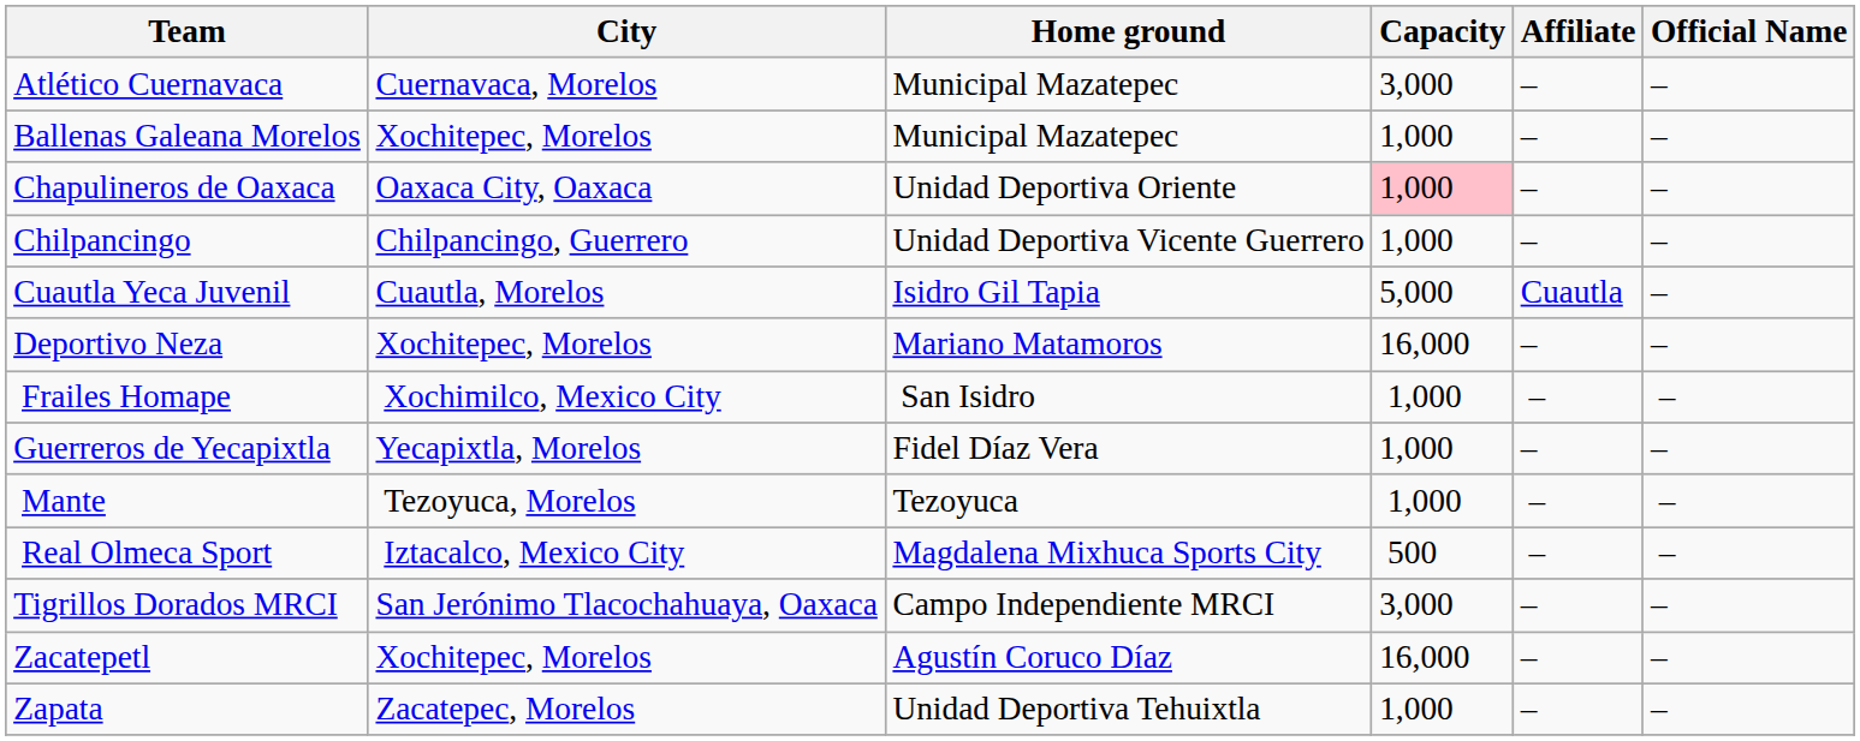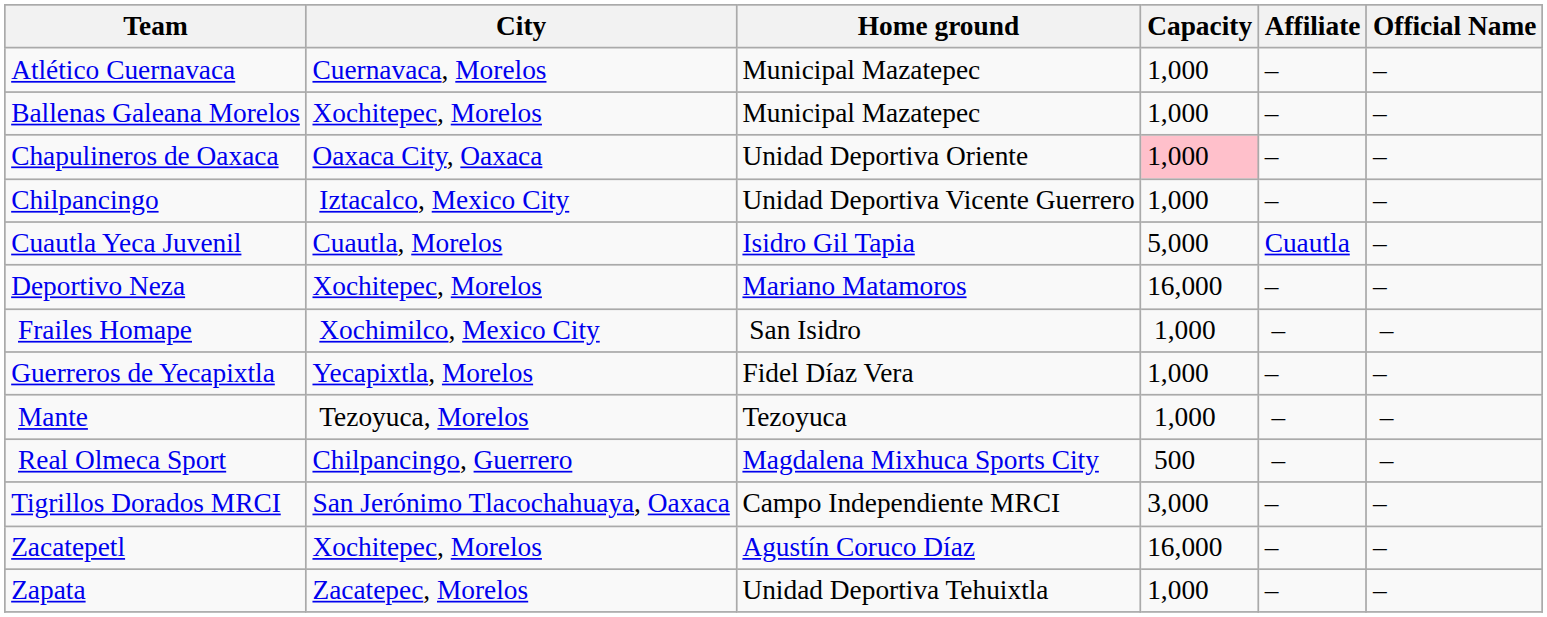Atlético Cuernavaca | Capacity: 3,000 -> 1,000
Chilpancingo | City: Chilpancingo, Guerrero -> Iztacalco, Mexico City
Real Olmeca Sport | City: Iztacalco, Mexico City -> Chilpancingo, Guerrero
